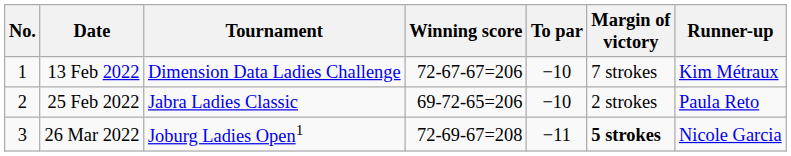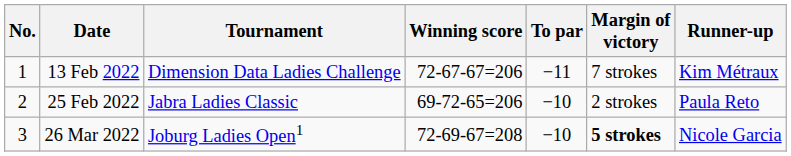13 Feb 2022 | To par: −10 -> −11
26 Mar 2022 | To par: −11 -> −10
